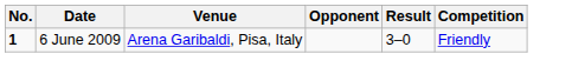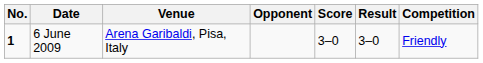+ column: Score | 3–0
